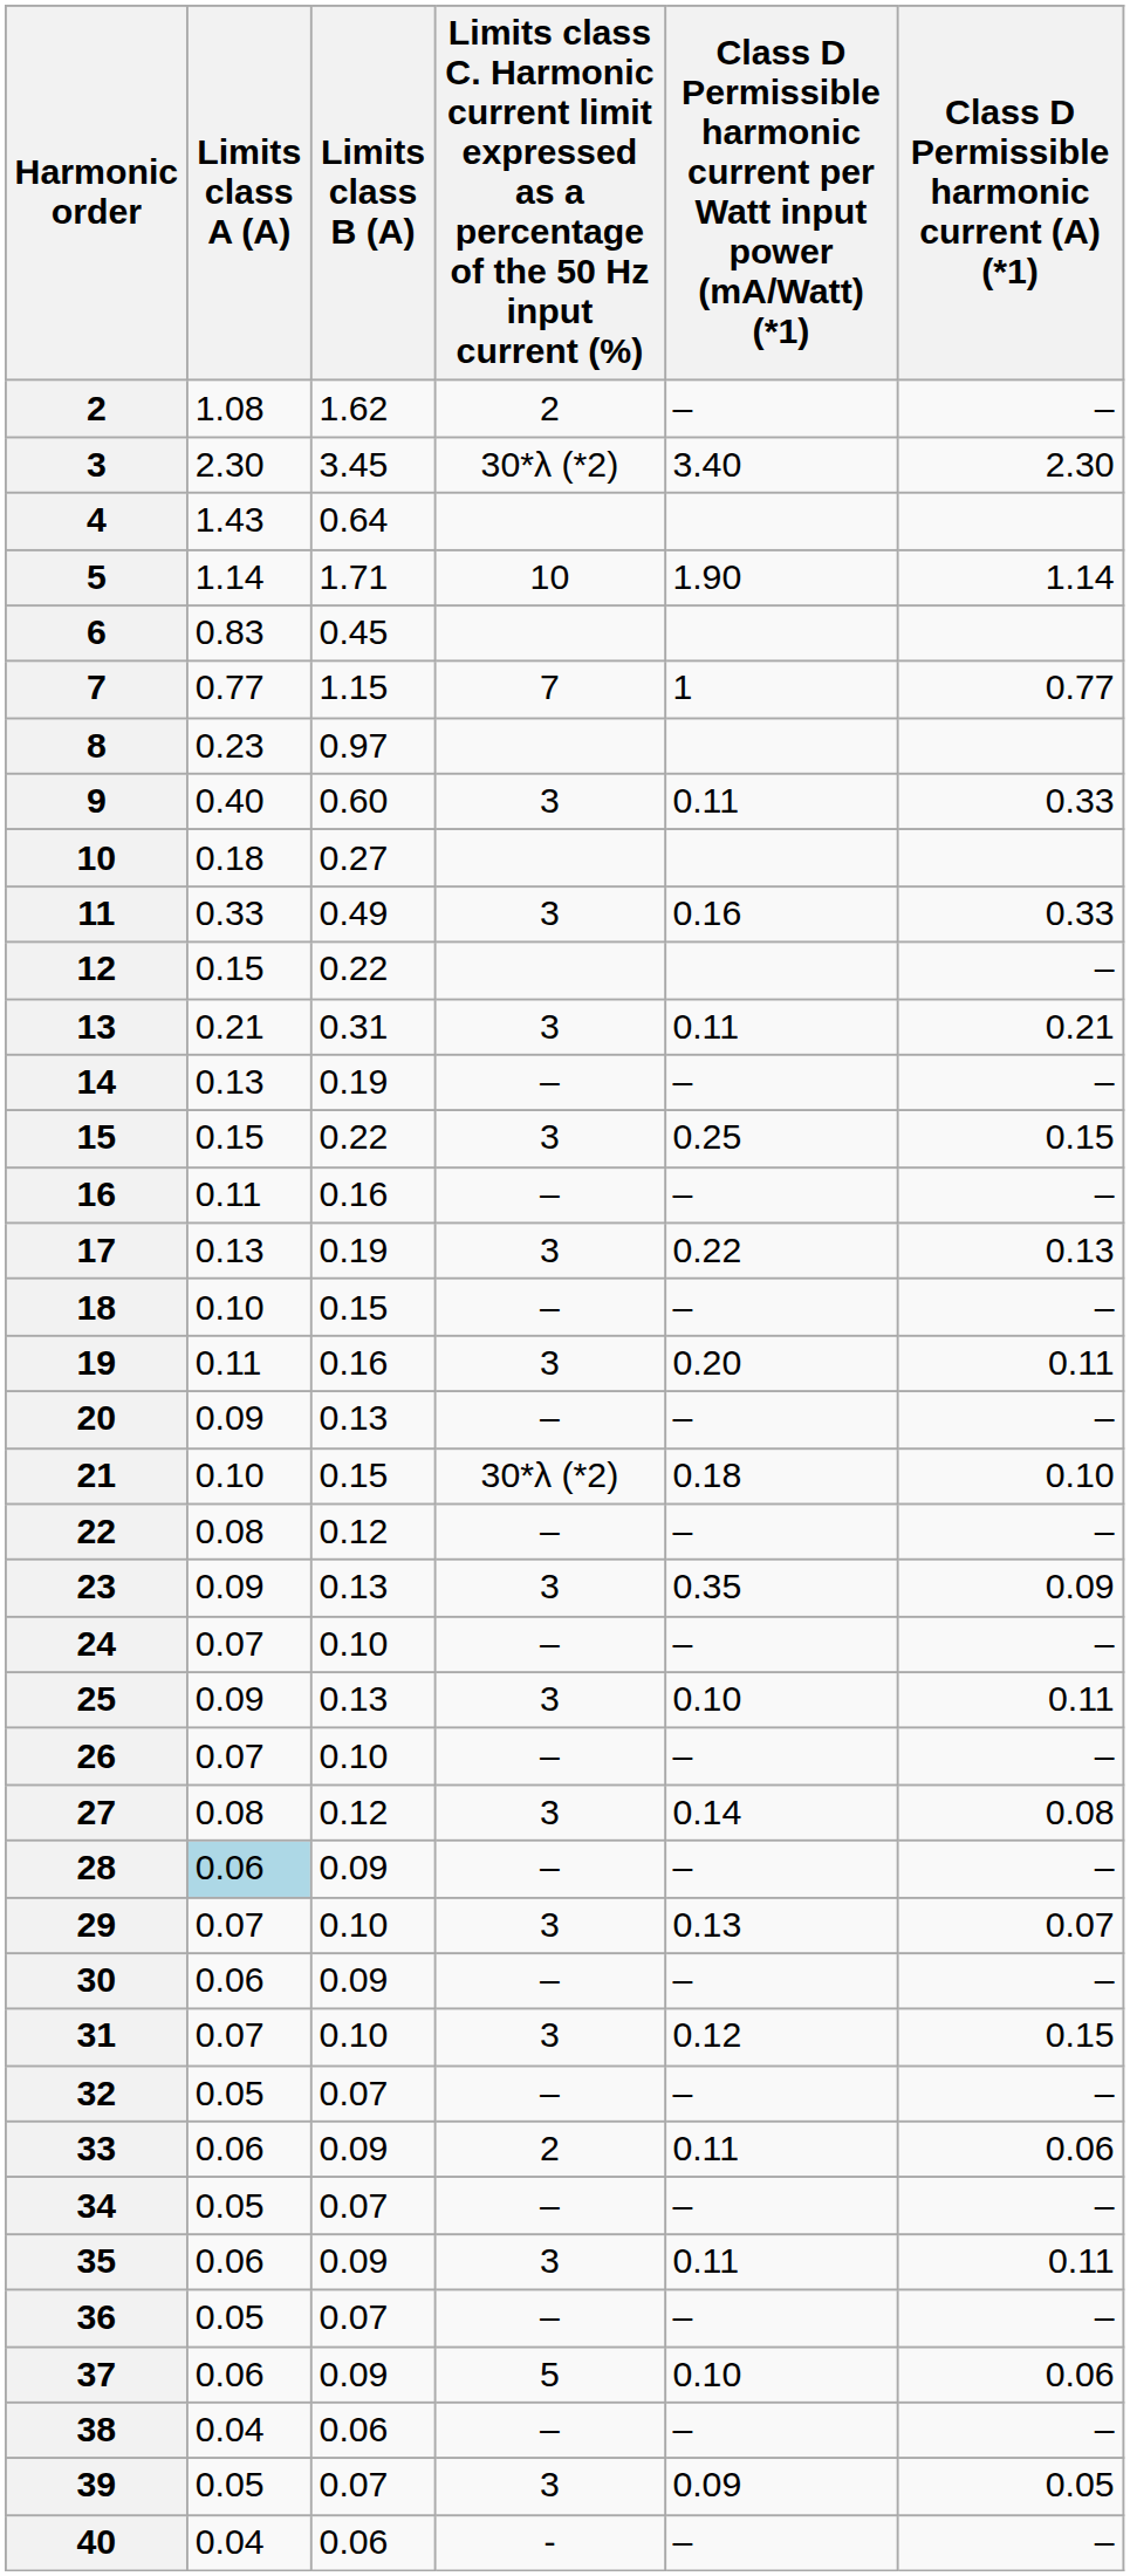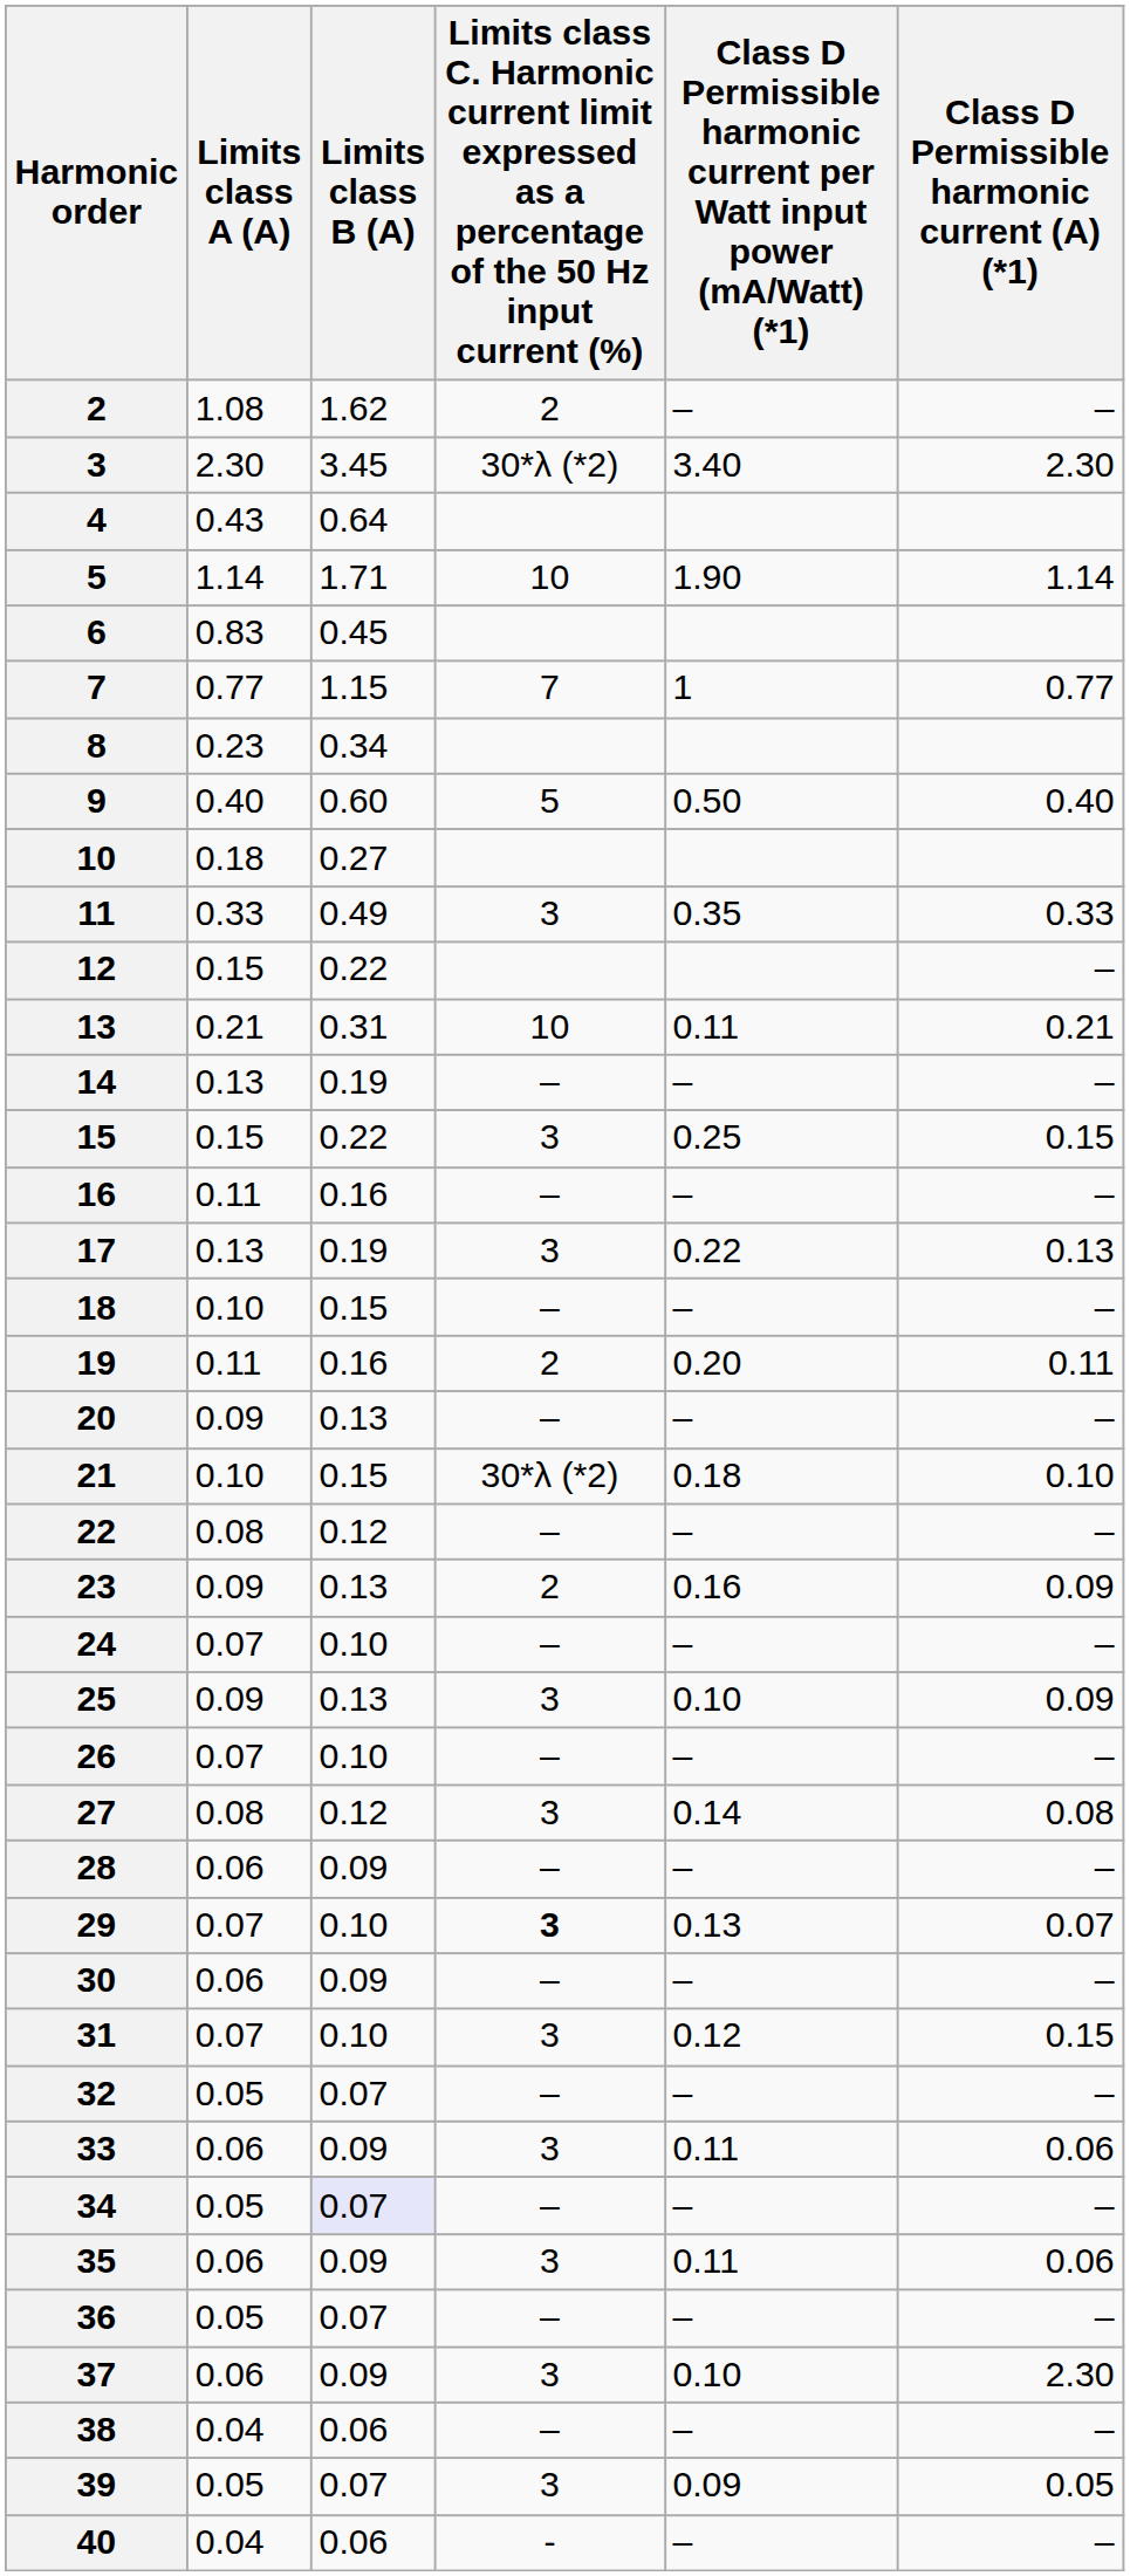4 | Limits class A (A): 1.43 -> 0.43
8 | Limits class B (A): 0.97 -> 0.34
9 | column 4: 3 -> 5
9 | column 5: 0.11 -> 0.50
9 | Class D Permissible harmonic current (A) (*1): 0.33 -> 0.40
11 | column 5: 0.16 -> 0.35
13 | column 4: 3 -> 10
19 | column 4: 3 -> 2
23 | column 4: 3 -> 2
23 | column 5: 0.35 -> 0.16
25 | Class D Permissible harmonic current (A) (*1): 0.11 -> 0.09
28 | Limits class A (A): lightblue background -> no background
29 | column 4: normal -> bold
33 | column 4: 2 -> 3
34 | Limits class B (A): no background -> lavender background
35 | Class D Permissible harmonic current (A) (*1): 0.11 -> 0.06
37 | column 4: 5 -> 3
37 | Class D Permissible harmonic current (A) (*1): 0.06 -> 2.30
